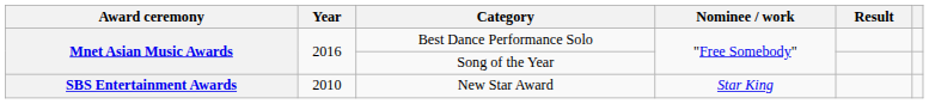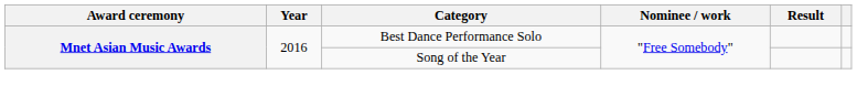- row: SBS Entertainment Awards | 2010 | New Star Award | Star King
